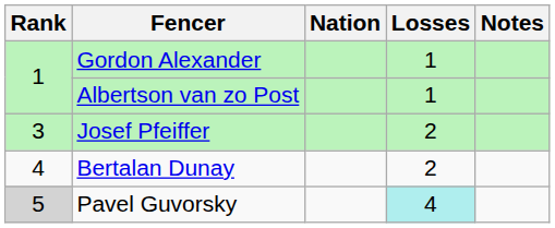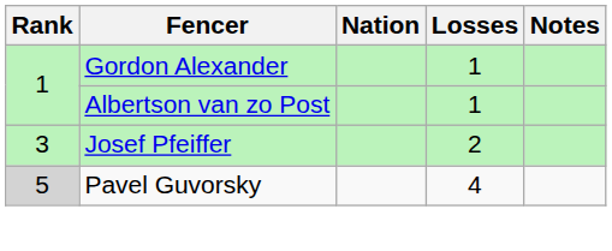- row: 4 | Bertalan Dunay | 2
Pavel Guvorsky | Losses: paleturquoise background -> no background
